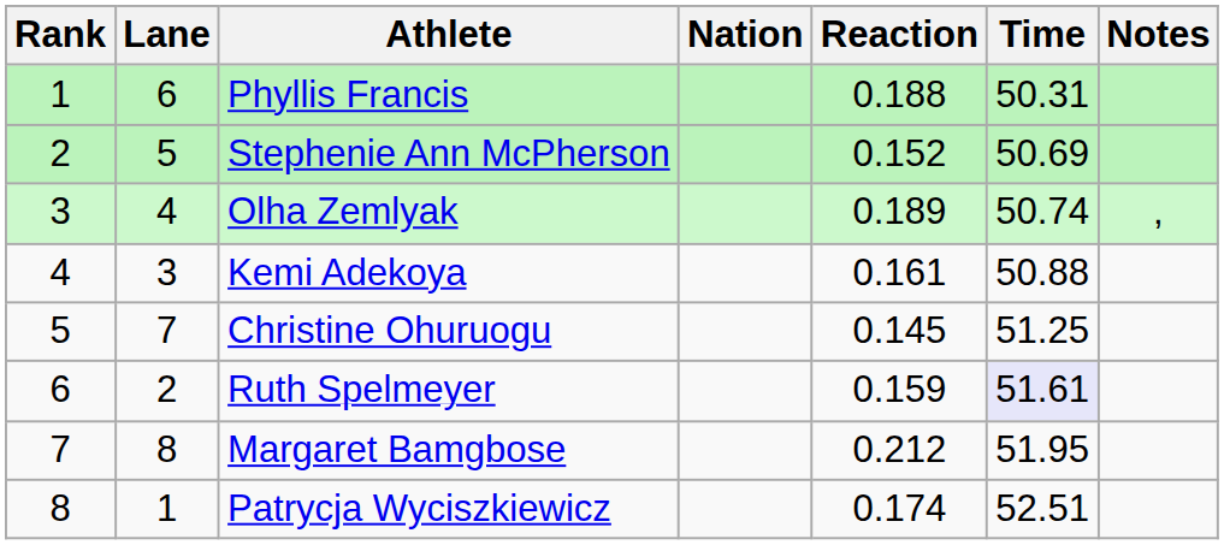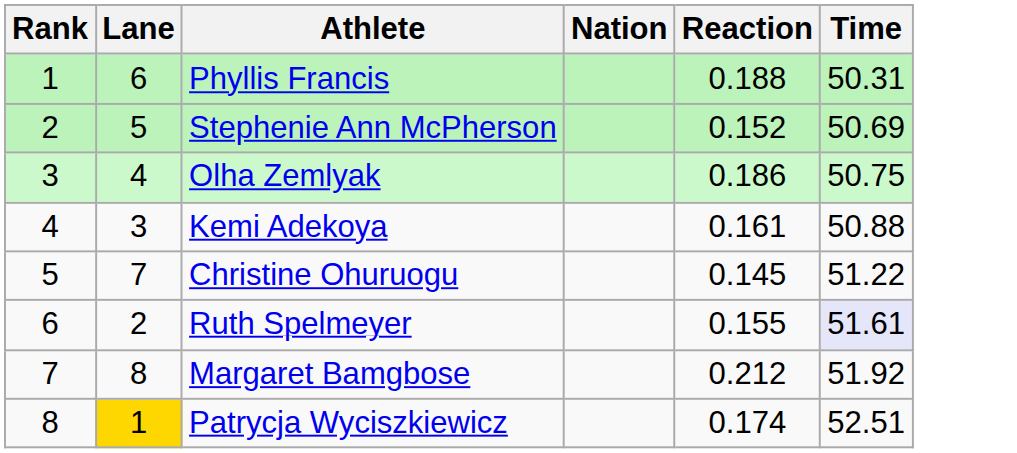- column: Notes | ,
Olha Zemlyak | Reaction: 0.189 -> 0.186
Olha Zemlyak | Time: 50.74 -> 50.75
Christine Ohuruogu | Time: 51.25 -> 51.22
Ruth Spelmeyer | Reaction: 0.159 -> 0.155
Margaret Bamgbose | Time: 51.95 -> 51.92
Patrycja Wyciszkiewicz | Lane: no background -> gold background
